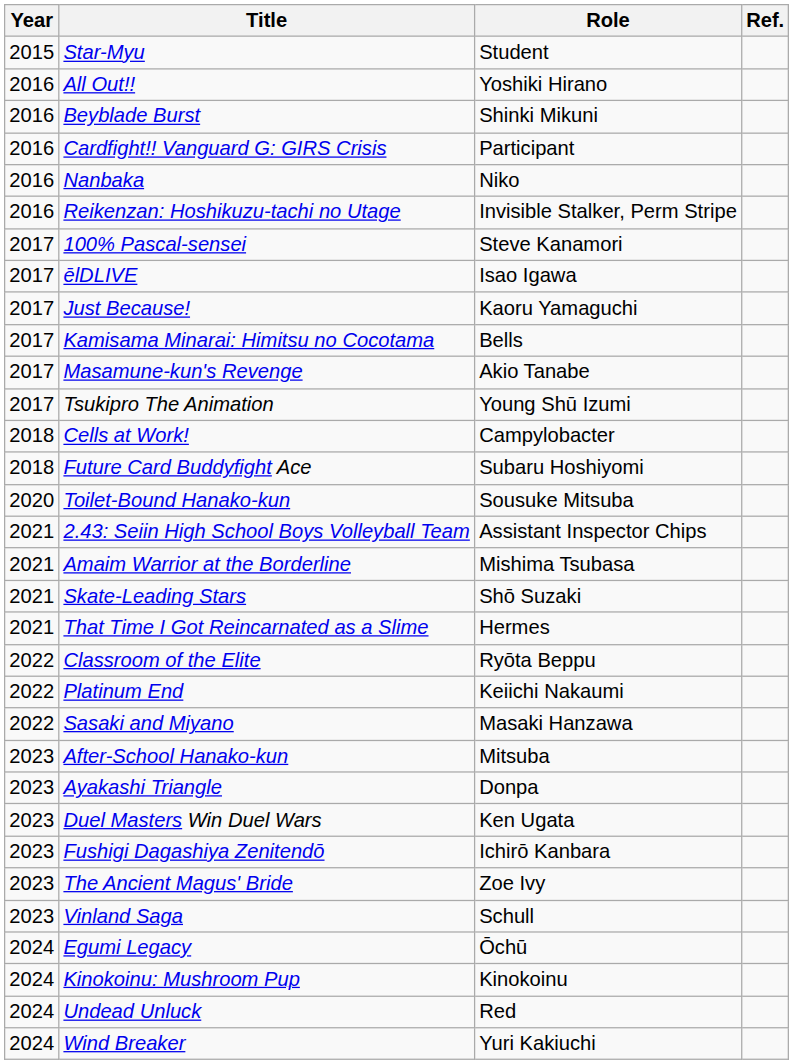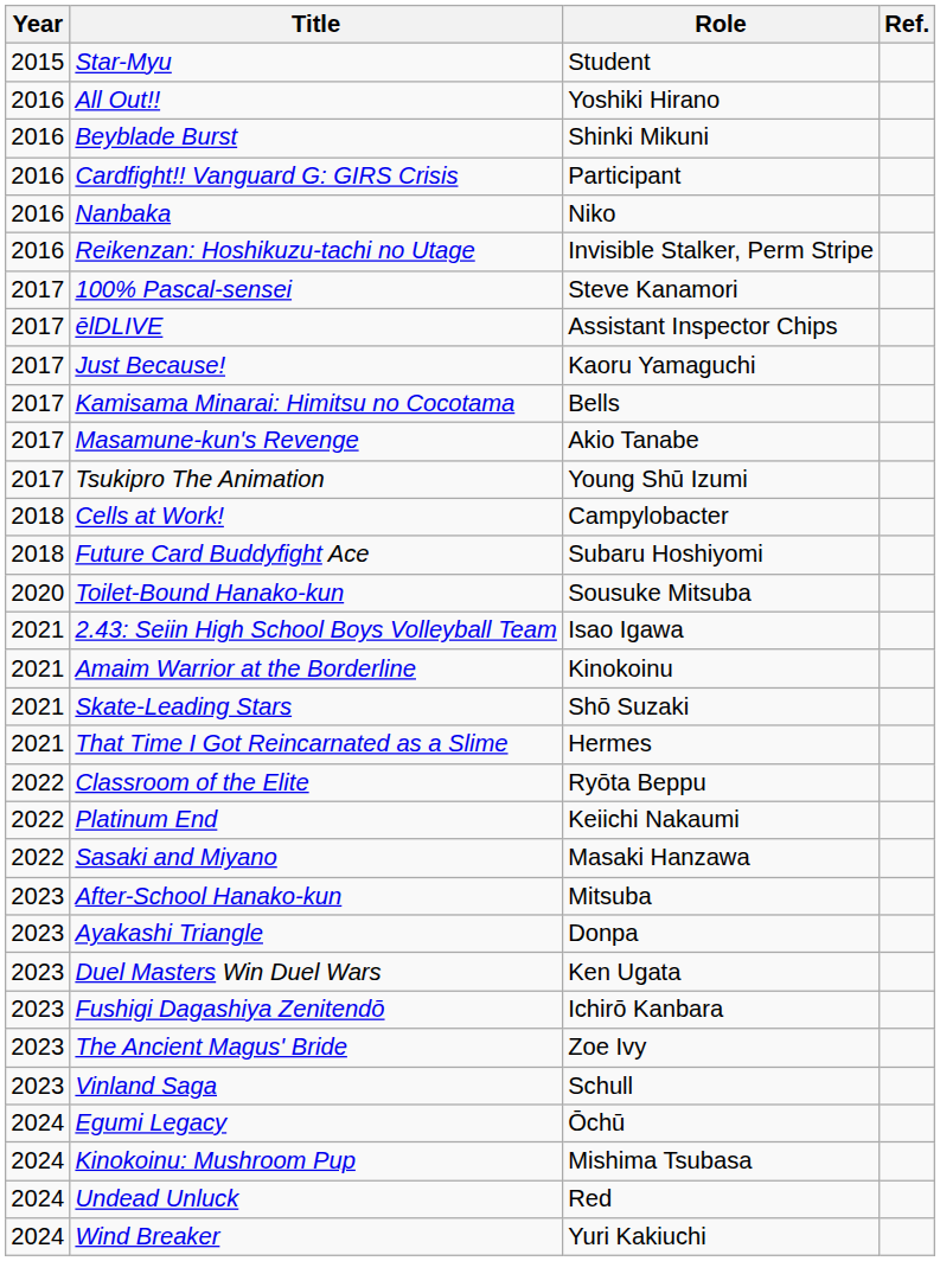ēlDLIVE | Role: Isao Igawa -> Assistant Inspector Chips
2.43: Seiin High School Boys Volleyball Team | Role: Assistant Inspector Chips -> Isao Igawa
Amaim Warrior at the Borderline | Role: Mishima Tsubasa -> Kinokoinu
Kinokoinu: Mushroom Pup | Role: Kinokoinu -> Mishima Tsubasa
